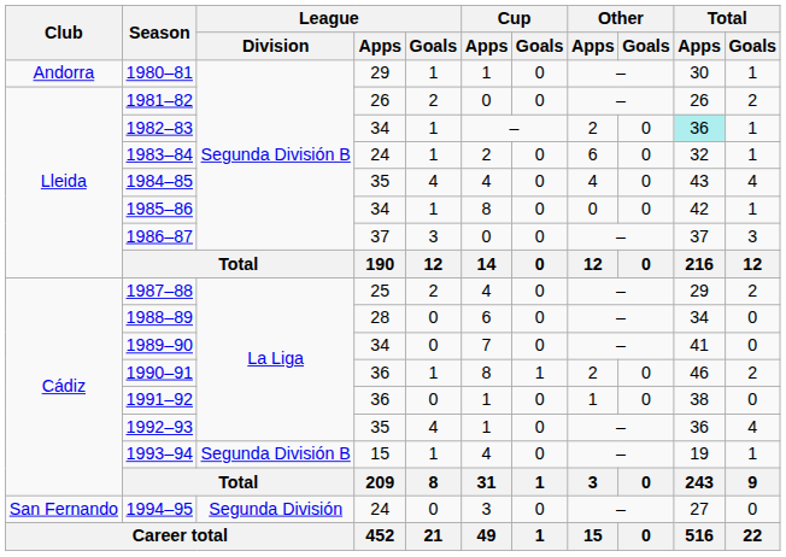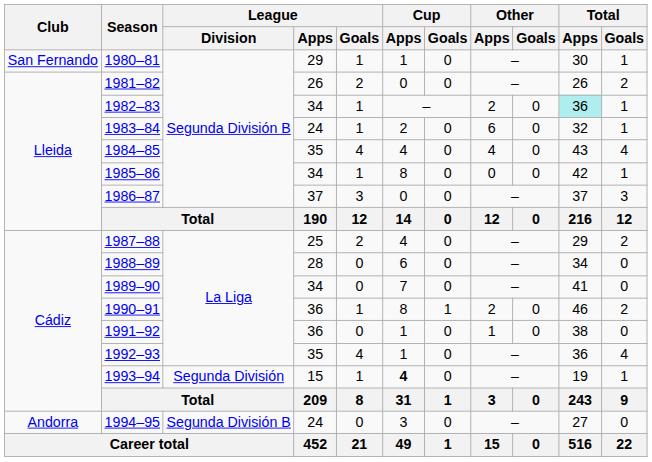1980–81 | Club: Andorra -> San Fernando
1993–94 | League / Division: Segunda División B -> Segunda División
1993–94 | Cup / Apps: normal -> bold
1994–95 | Club: San Fernando -> Andorra
1994–95 | League / Division: Segunda División -> Segunda División B
